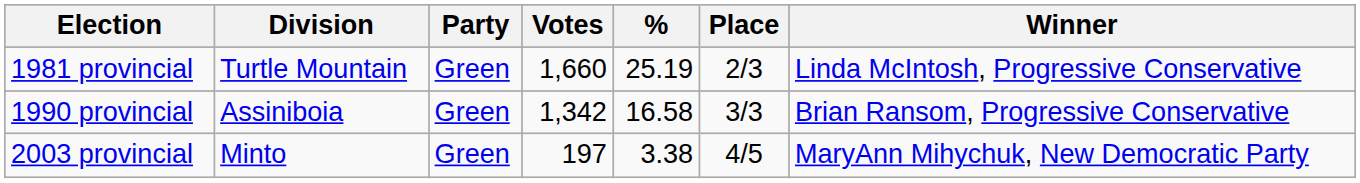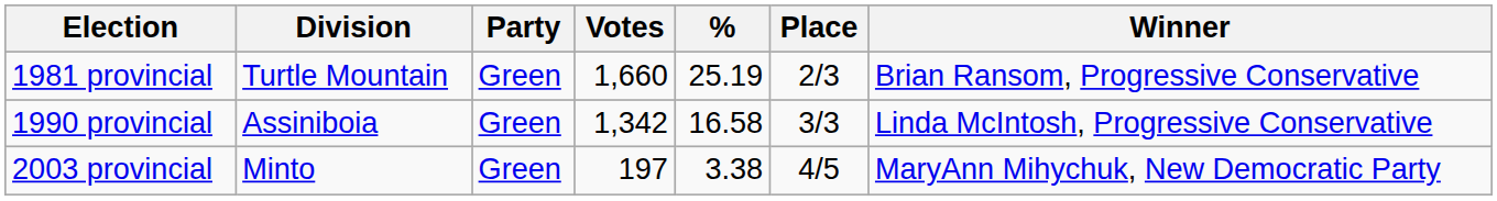1981 provincial | Winner: Linda McIntosh, Progressive Conservative -> Brian Ransom, Progressive Conservative
1990 provincial | Winner: Brian Ransom, Progressive Conservative -> Linda McIntosh, Progressive Conservative
